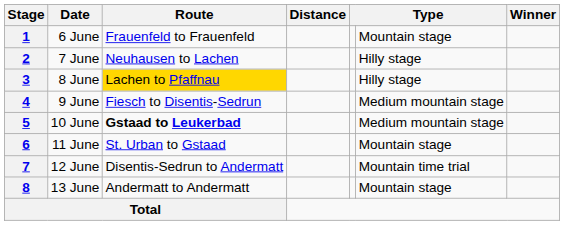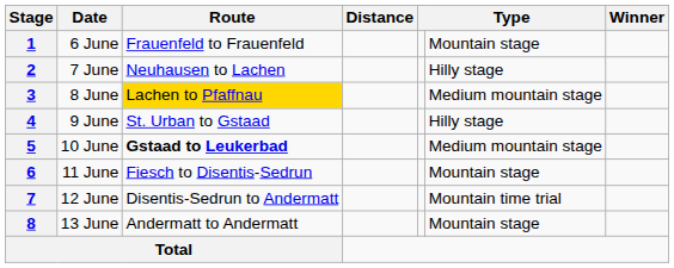3 | column 6: Hilly stage -> Medium mountain stage
4 | Route: Fiesch to Disentis-Sedrun -> St. Urban to Gstaad
4 | column 6: Medium mountain stage -> Hilly stage
6 | Route: St. Urban to Gstaad -> Fiesch to Disentis-Sedrun
